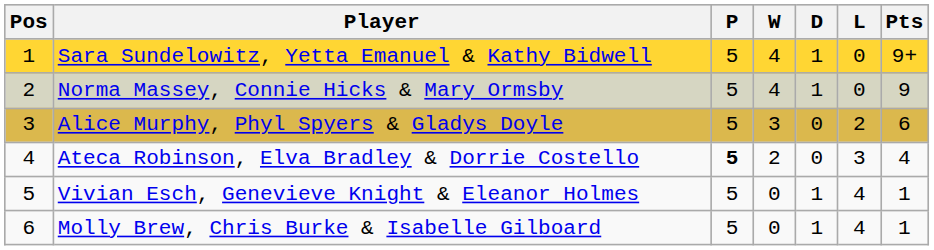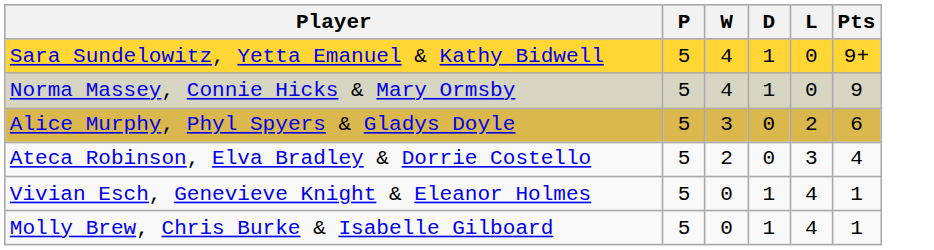- column: Pos | 1 | 2 | 3 | 4 | 5 | 6
Ateca Robinson, Elva Bradley & Dorrie Costello | P: bold -> normal
